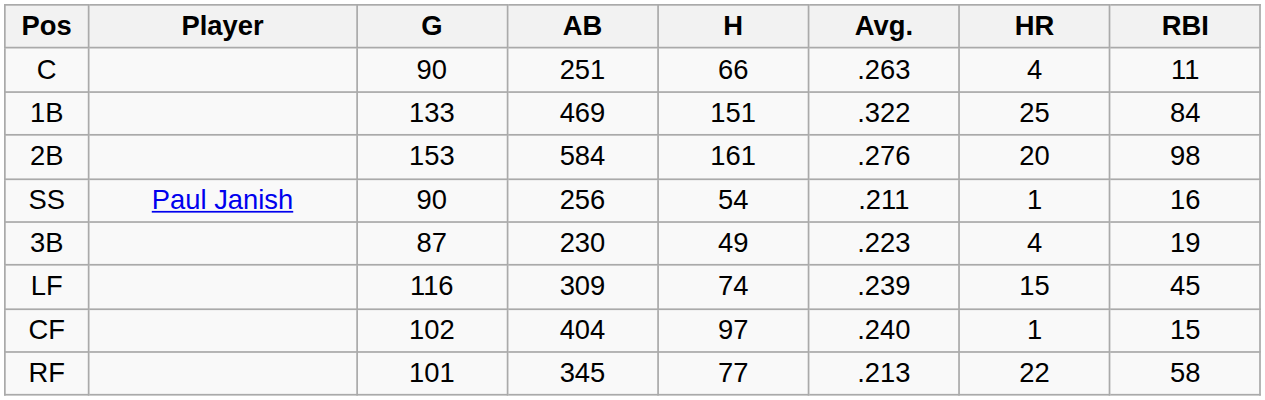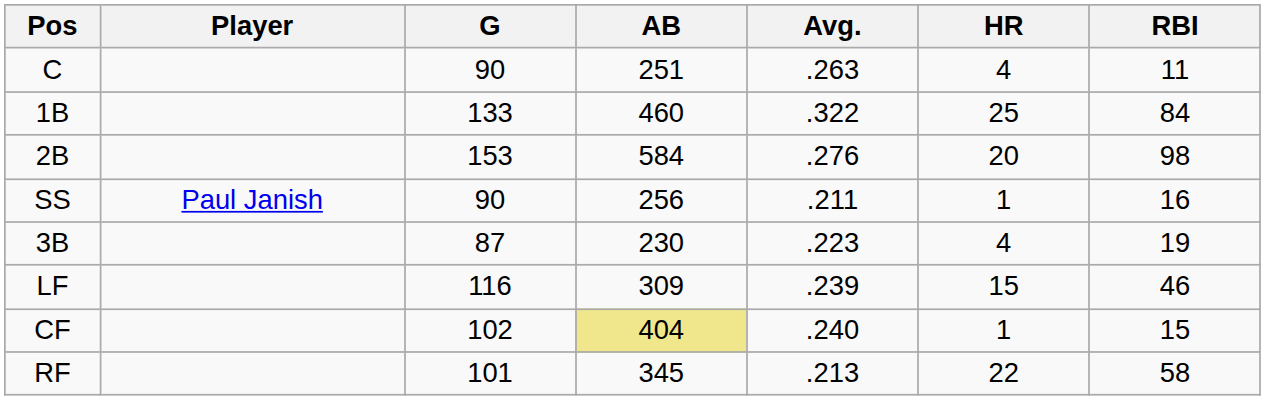- column: H | 66 | 151 | 161 | 54 | 49 | 74 | 97 | 77
1B | AB: 469 -> 460
LF | RBI: 45 -> 46
CF | AB: no background -> khaki background
